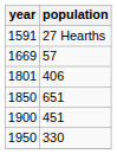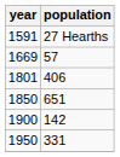1900 | population: 451 -> 142
1950 | population: 330 -> 331
